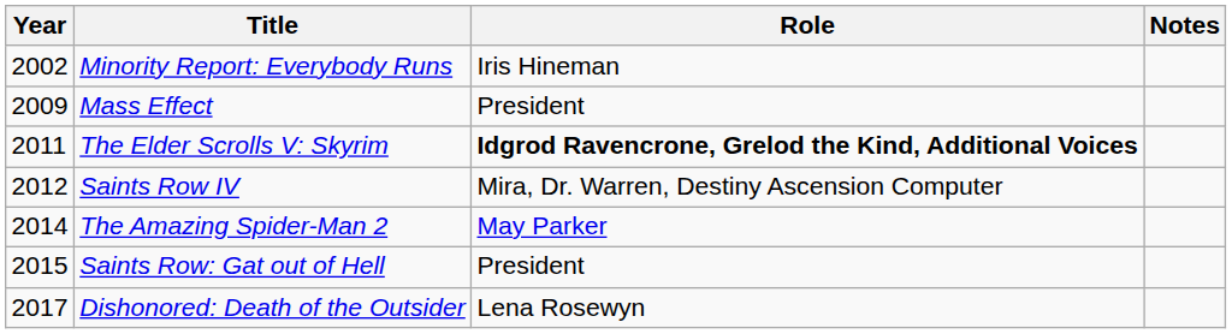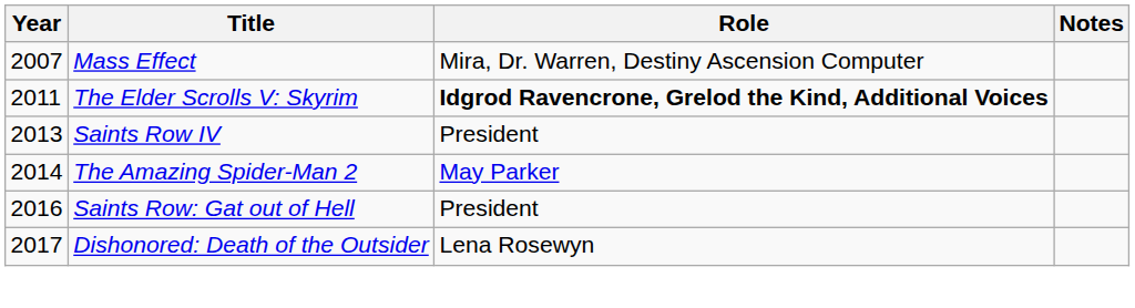- row: 2002 | Minority Report: Everybody Runs | Iris Hineman
Mass Effect | Year: 2009 -> 2007
Mass Effect | Role: President -> Mira, Dr. Warren, Destiny Ascension Computer
Saints Row IV | Year: 2012 -> 2013
Saints Row IV | Role: Mira, Dr. Warren, Destiny Ascension Computer -> President
Saints Row: Gat out of Hell | Year: 2015 -> 2016
